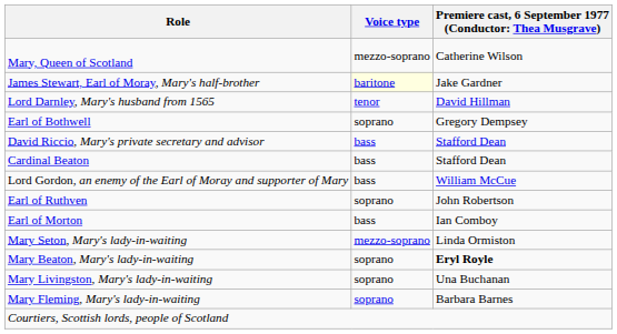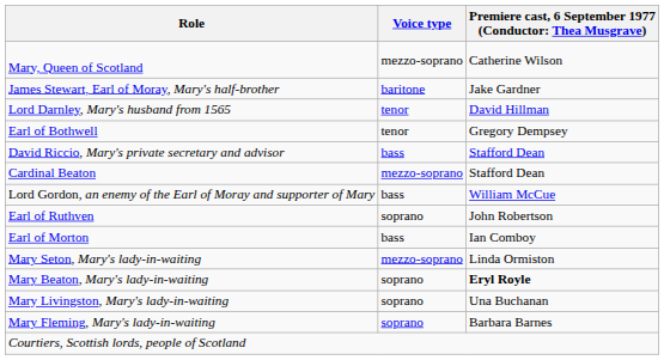James Stewart, Earl of Moray, Mary's half-brother | Voice type: lightyellow background -> no background
Earl of Bothwell | Voice type: soprano -> tenor
Cardinal Beaton | Voice type: bass -> mezzo-soprano
